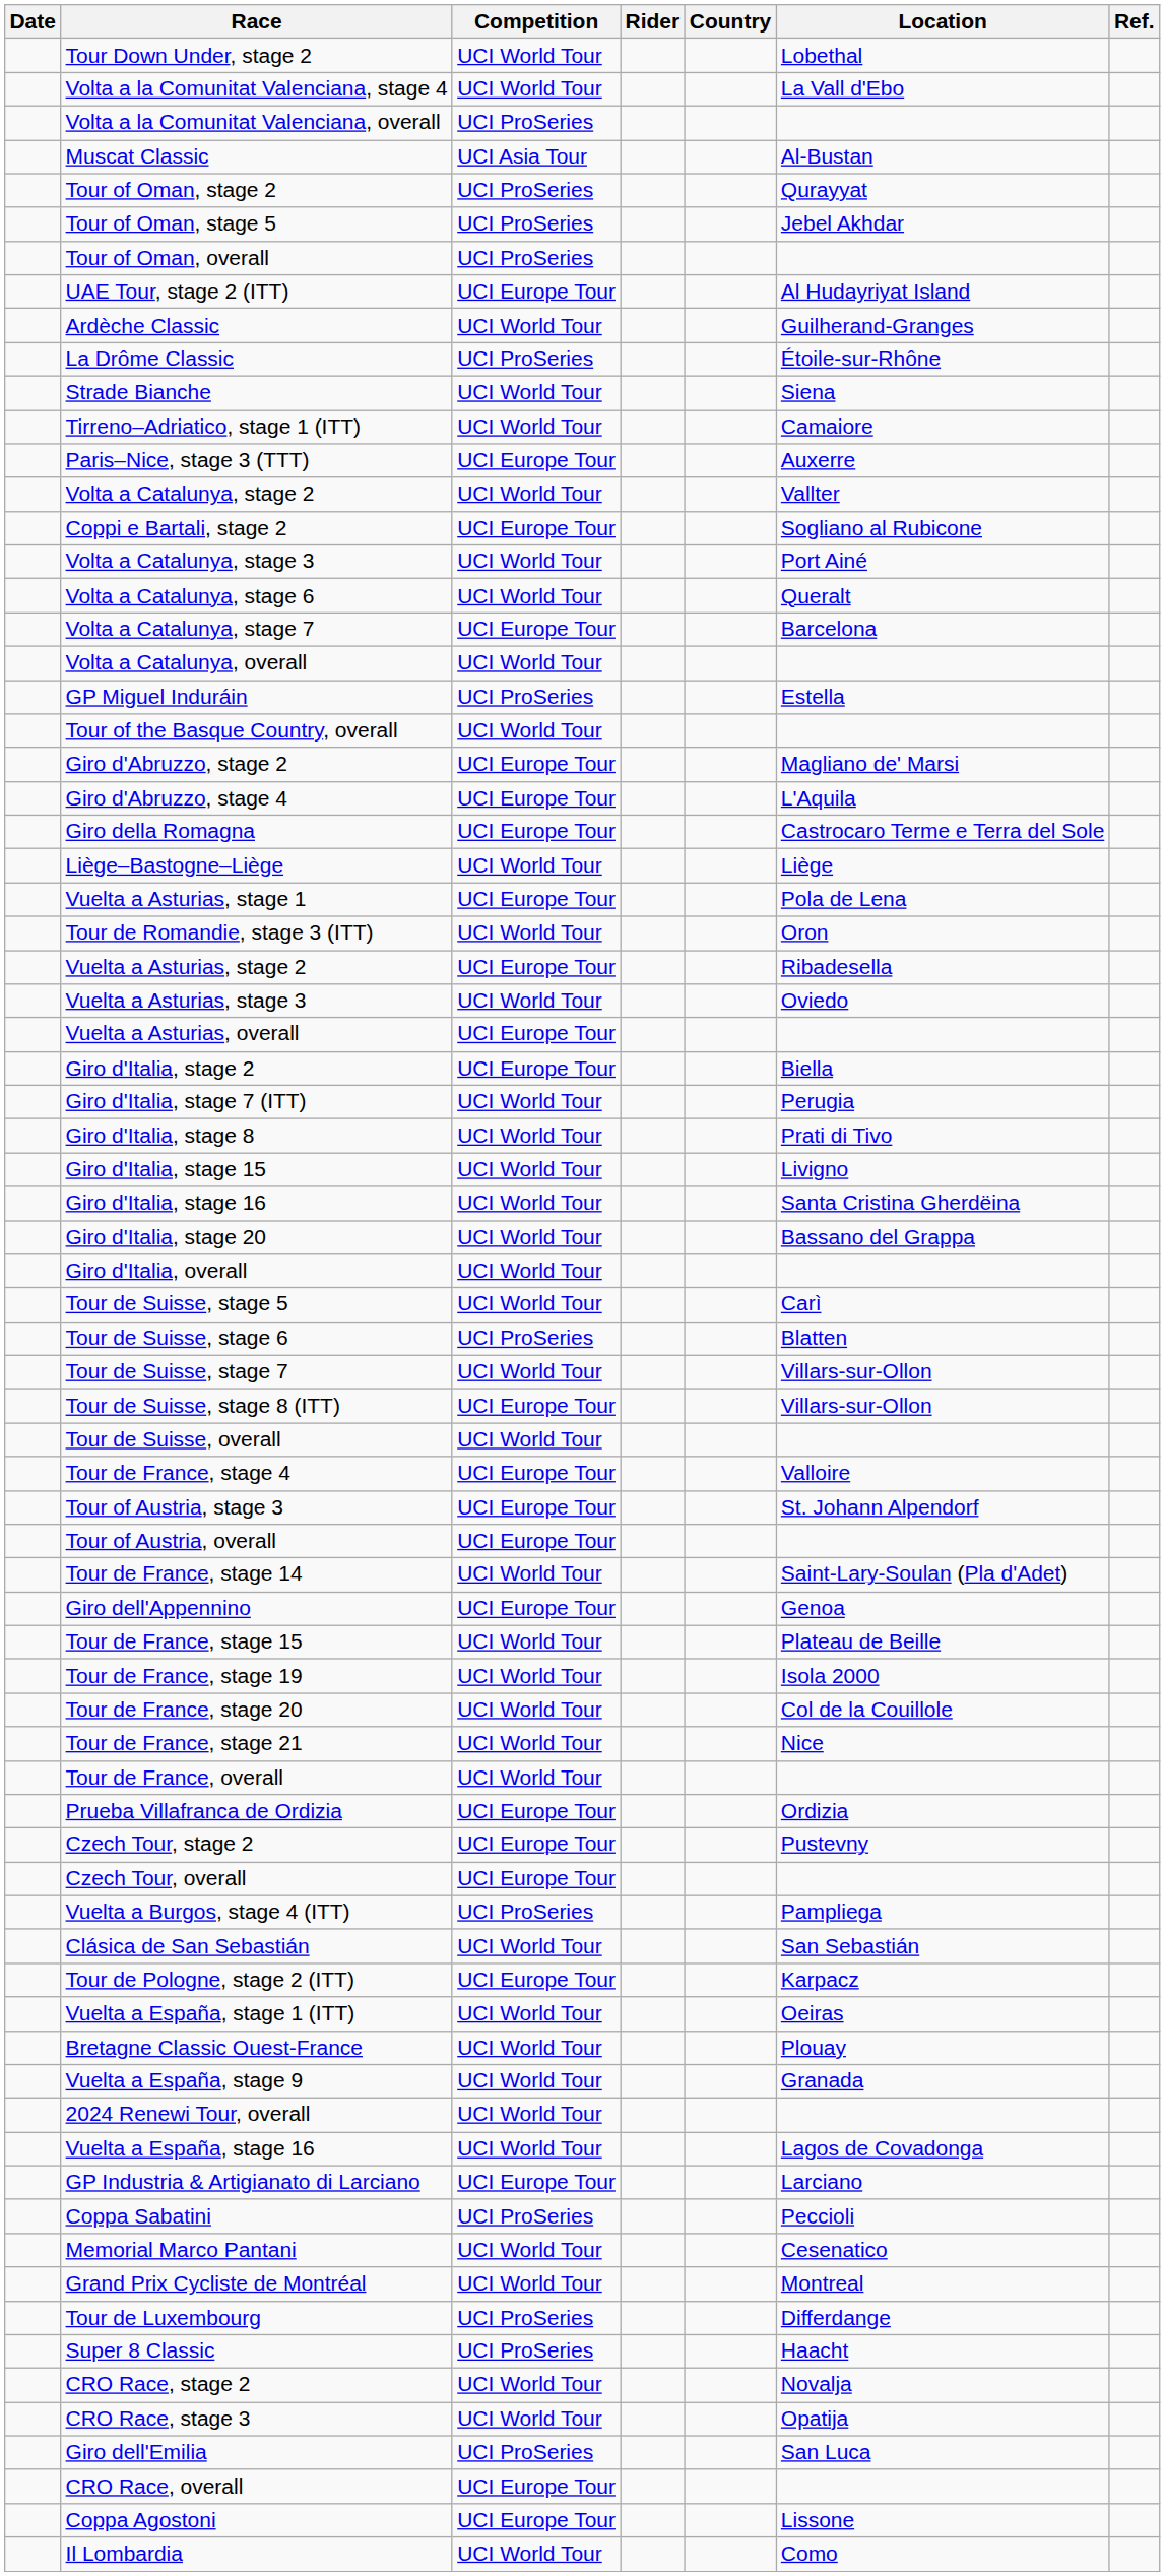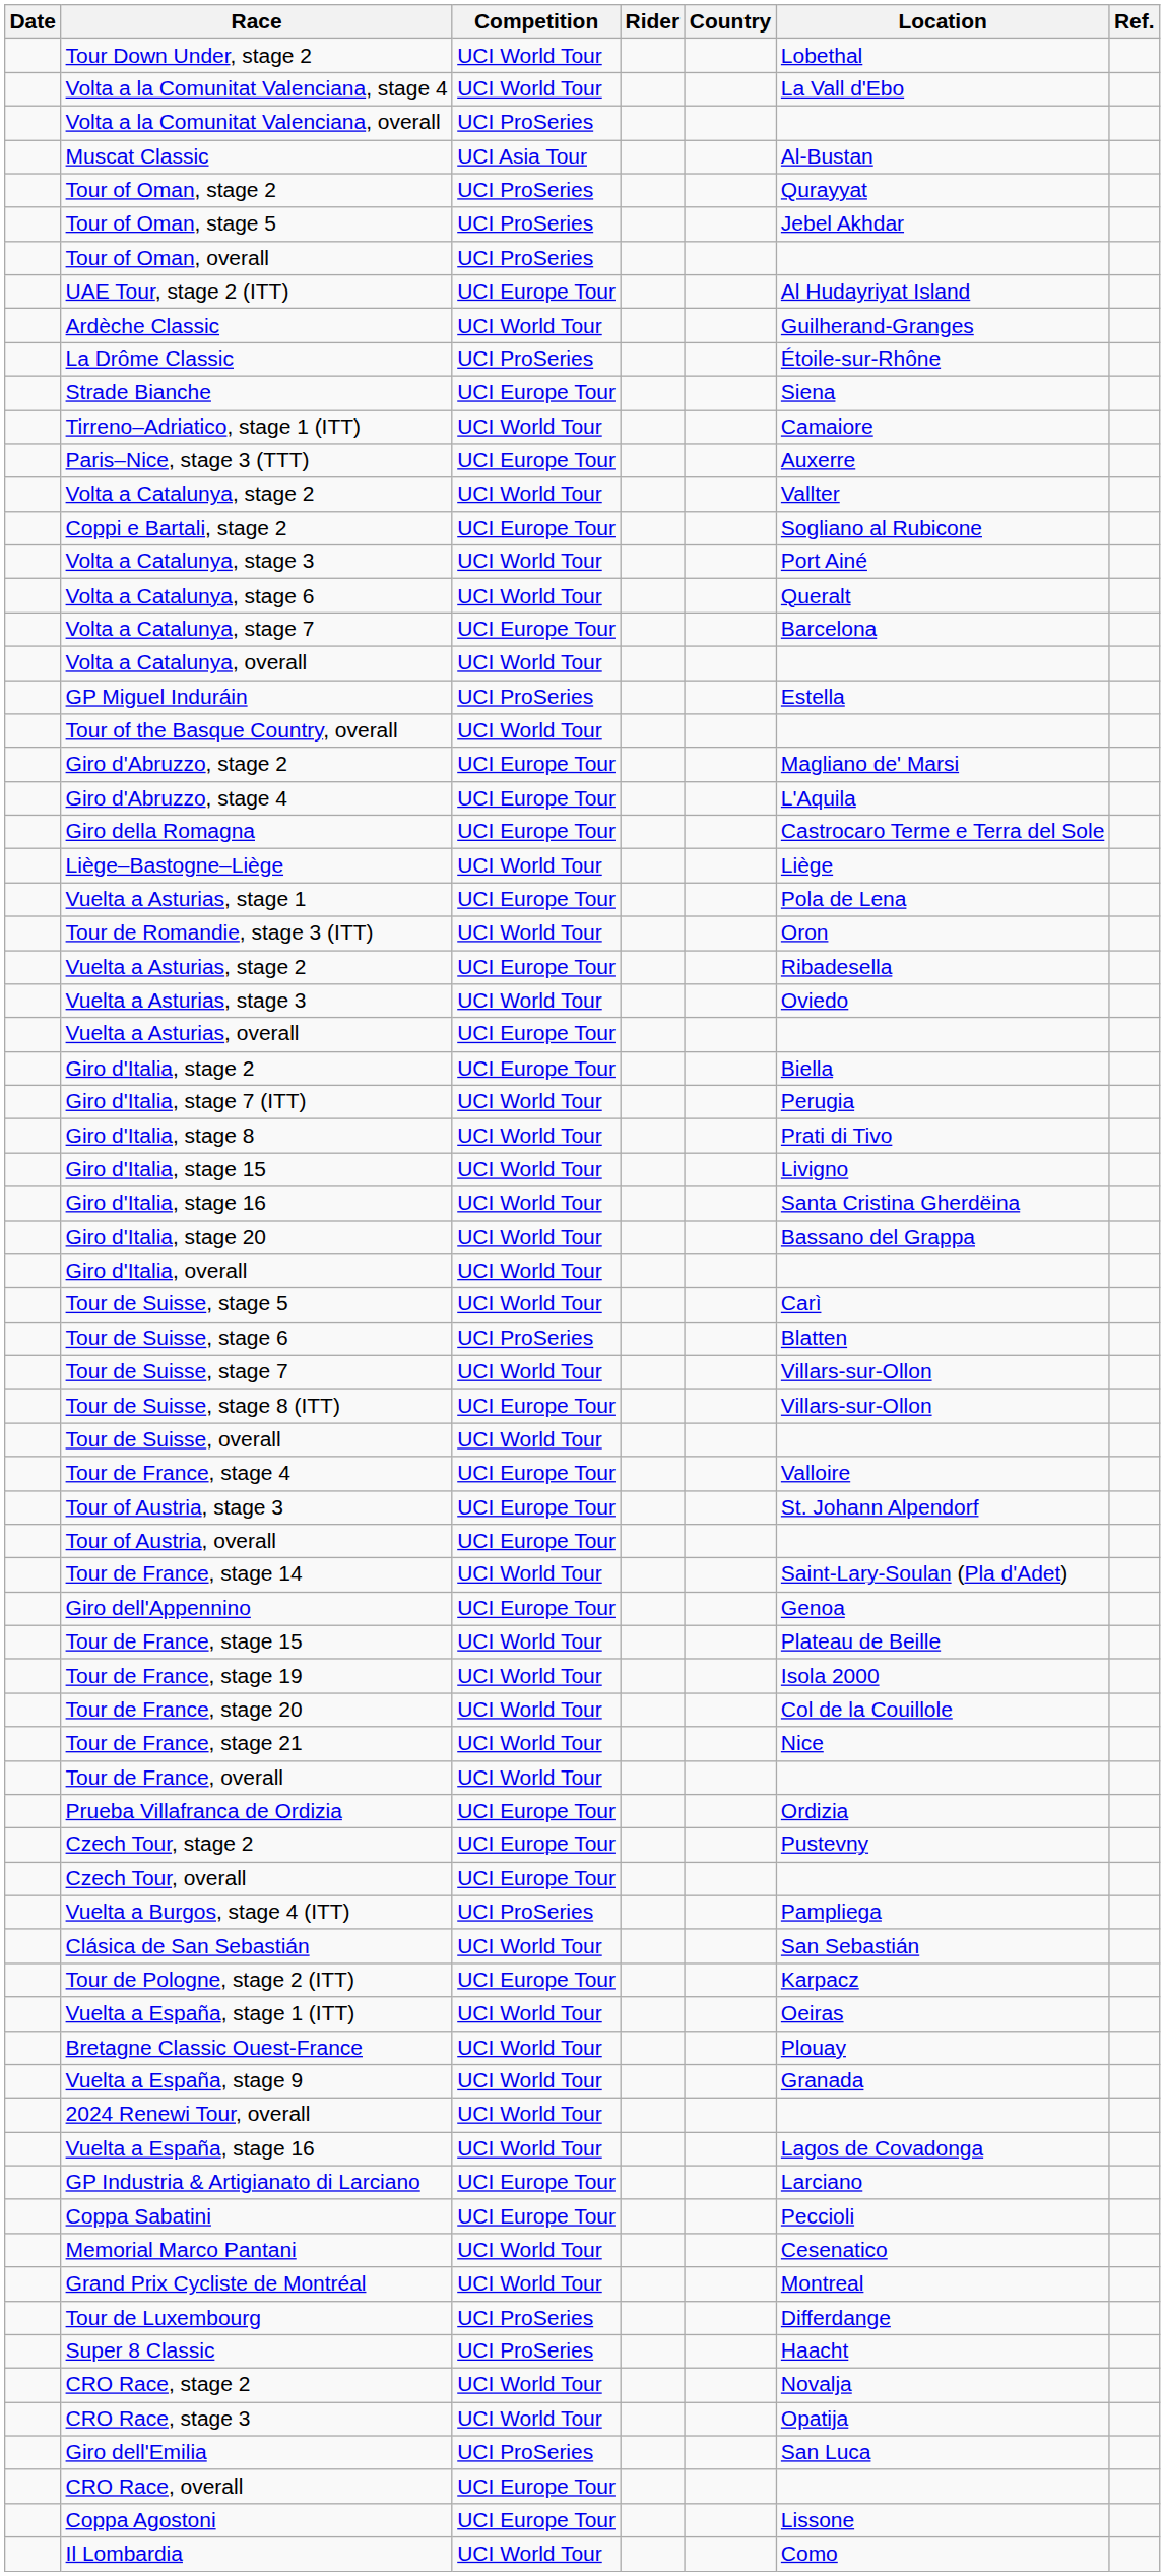Strade Bianche | Competition: UCI World Tour -> UCI Europe Tour
Coppa Sabatini | Competition: UCI ProSeries -> UCI Europe Tour
